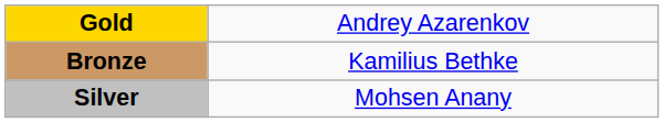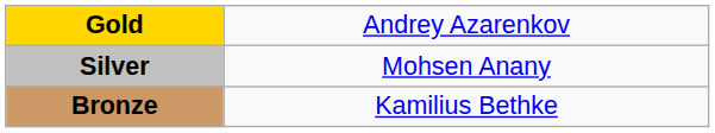rows swapped: Silver <-> Bronze
